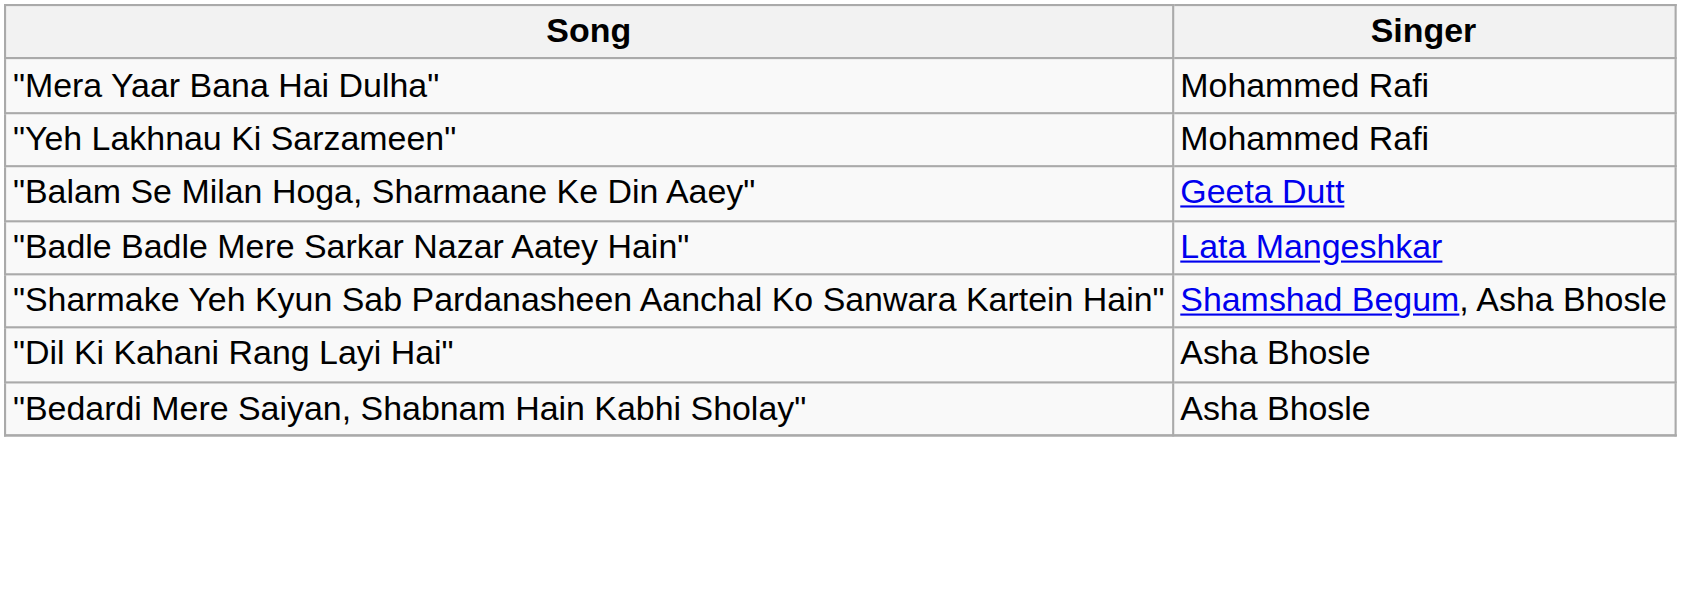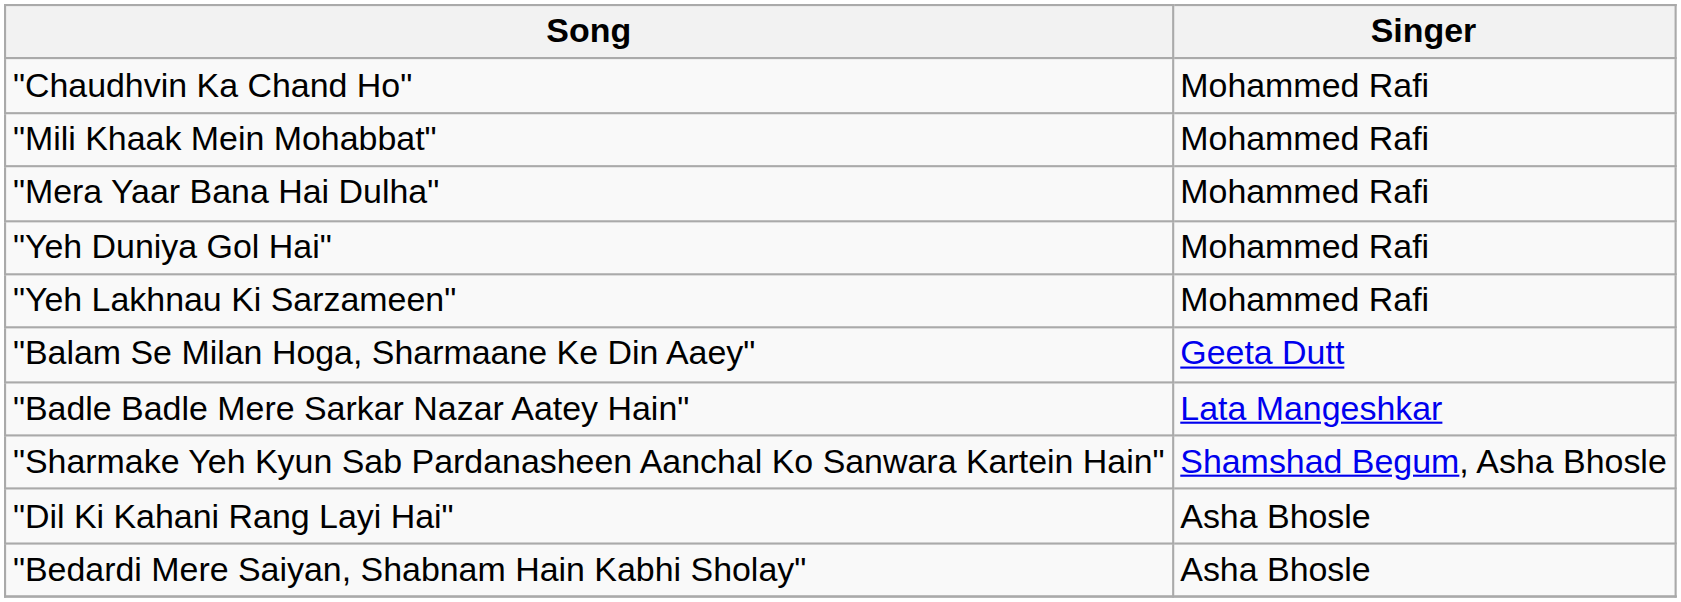+ row: "Chaudhvin Ka Chand Ho" | Mohammed Rafi
+ row: "Mili Khaak Mein Mohabbat" | Mohammed Rafi
+ row: "Yeh Duniya Gol Hai" | Mohammed Rafi
